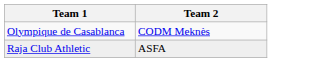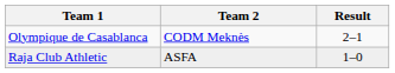+ column: Result | 2–1 | 1–0
